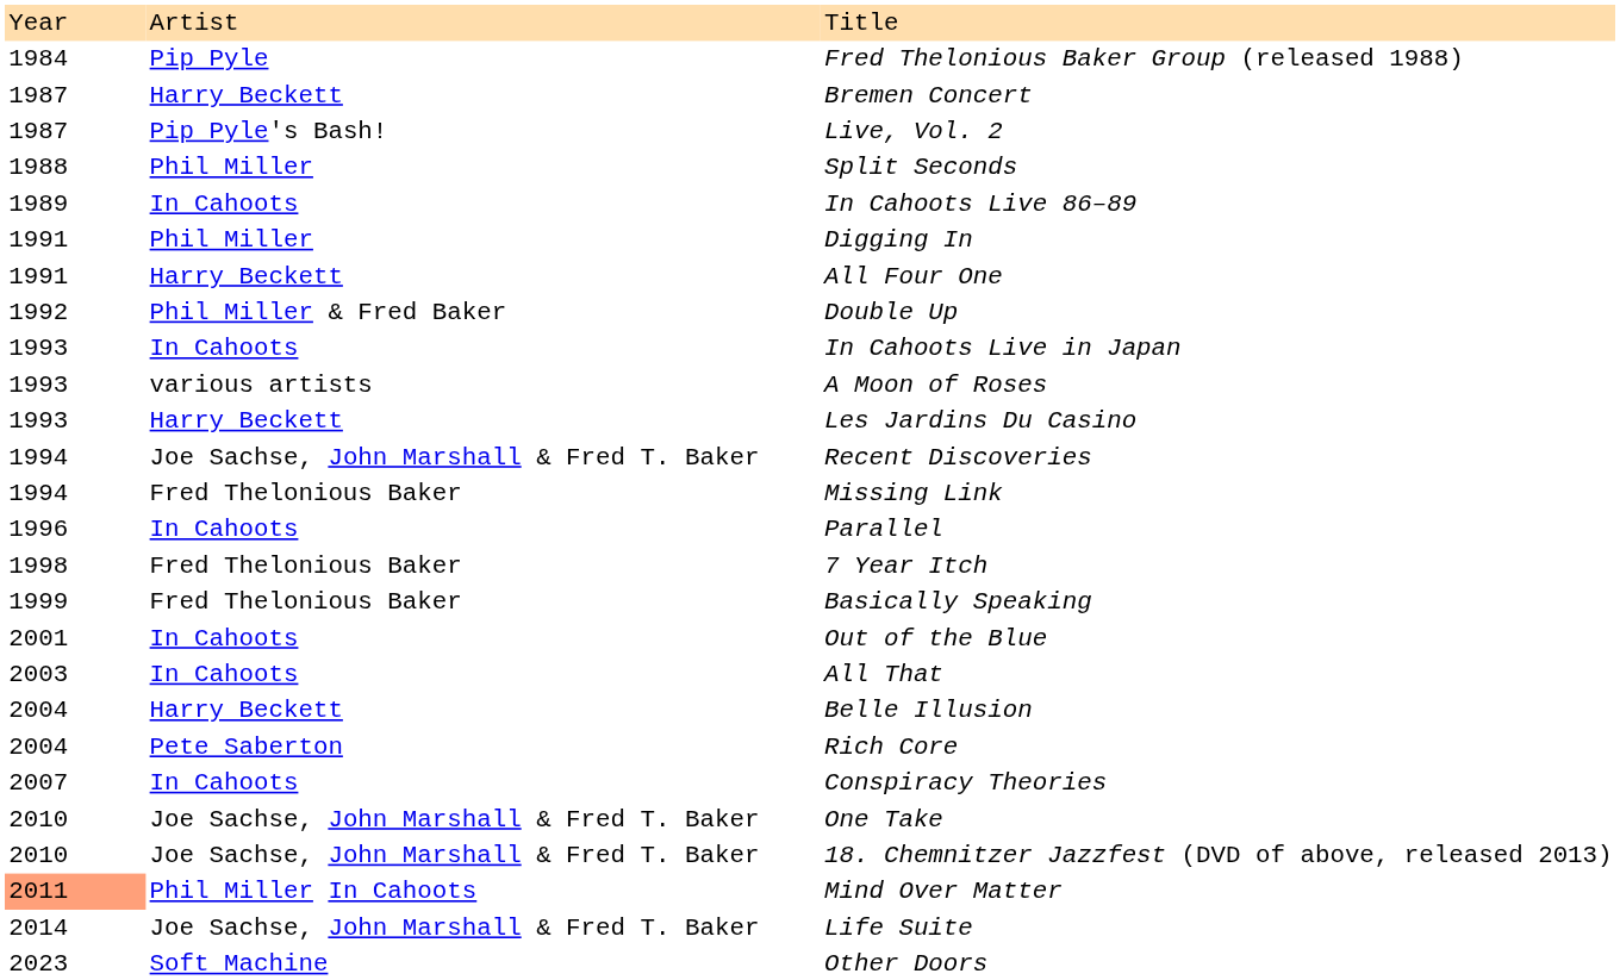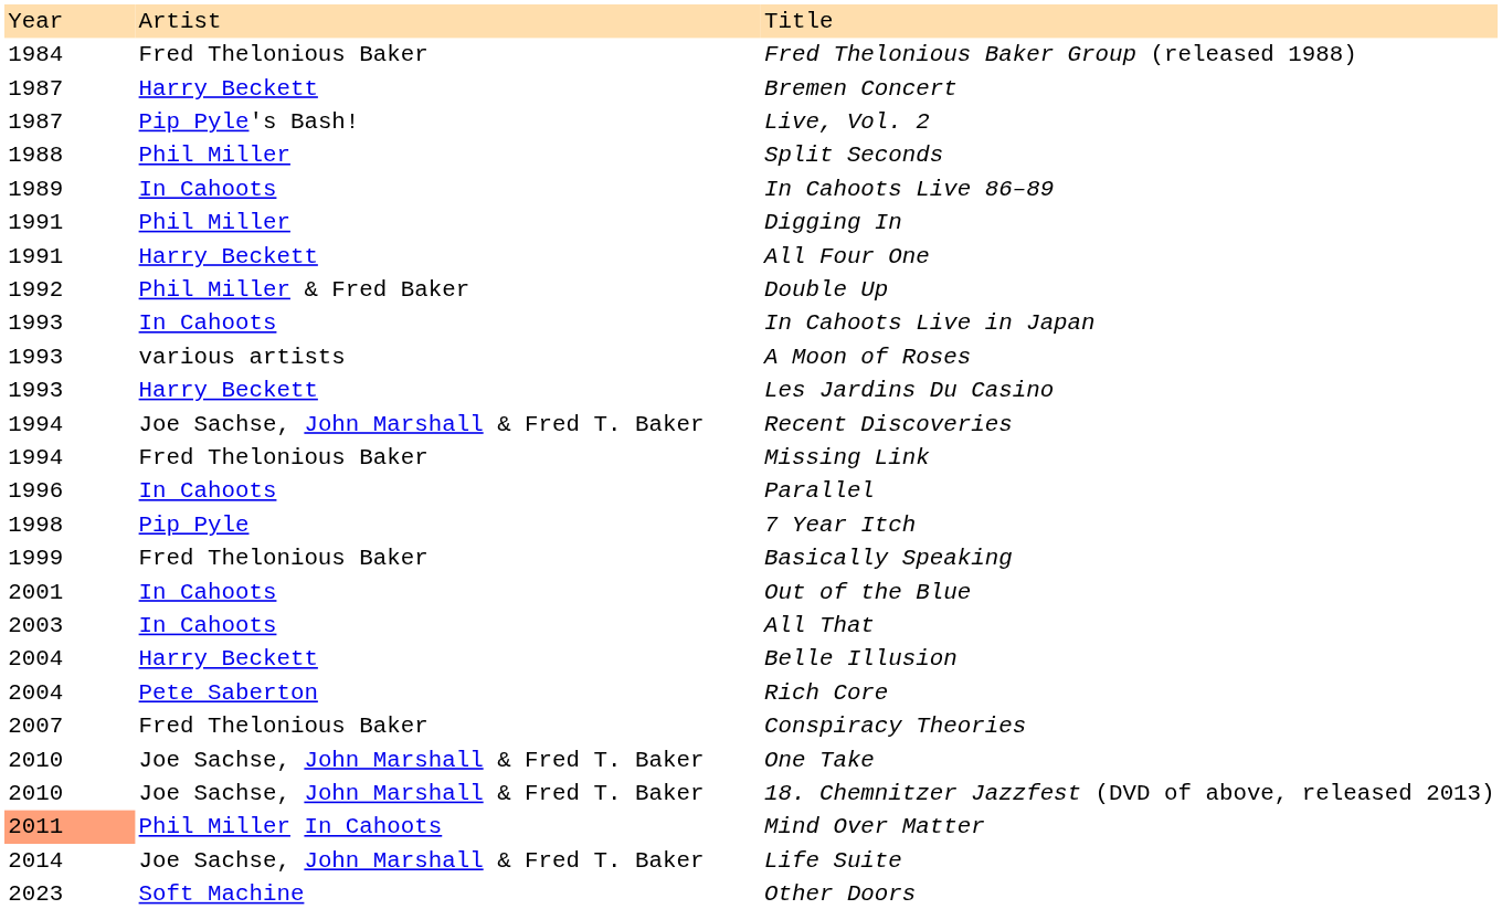Fred Thelonious Baker Group (released 1988) | column 2: Pip Pyle -> Fred Thelonious Baker
7 Year Itch | column 2: Fred Thelonious Baker -> Pip Pyle
Conspiracy Theories | column 2: In Cahoots -> Fred Thelonious Baker
